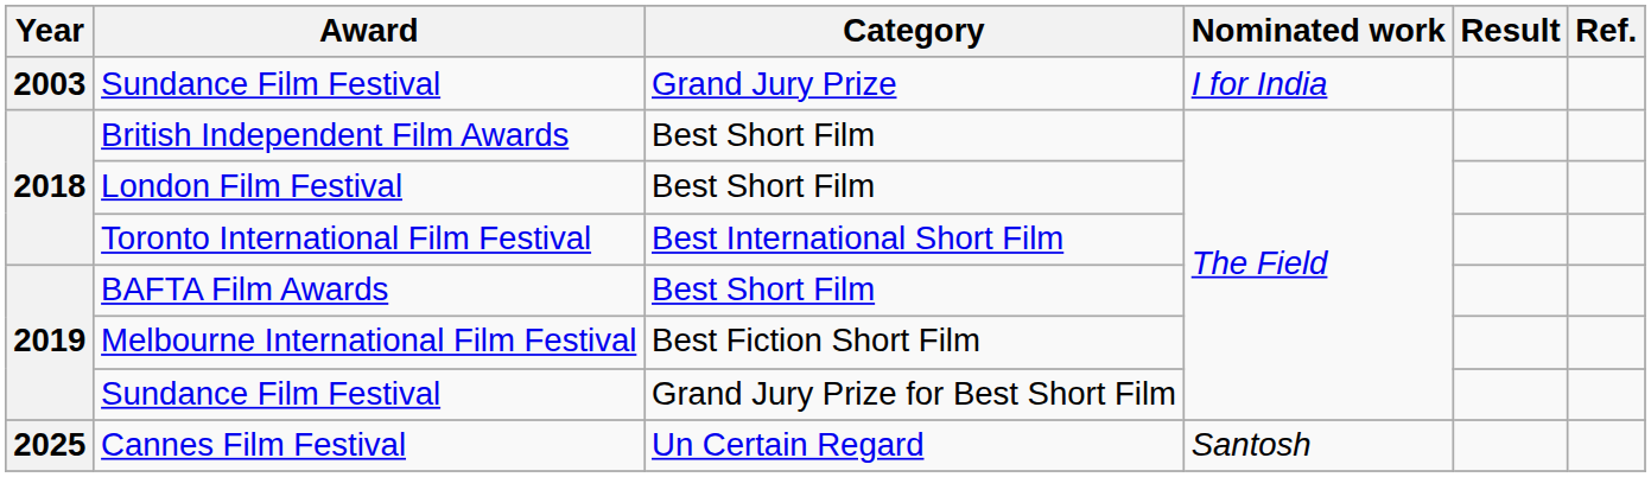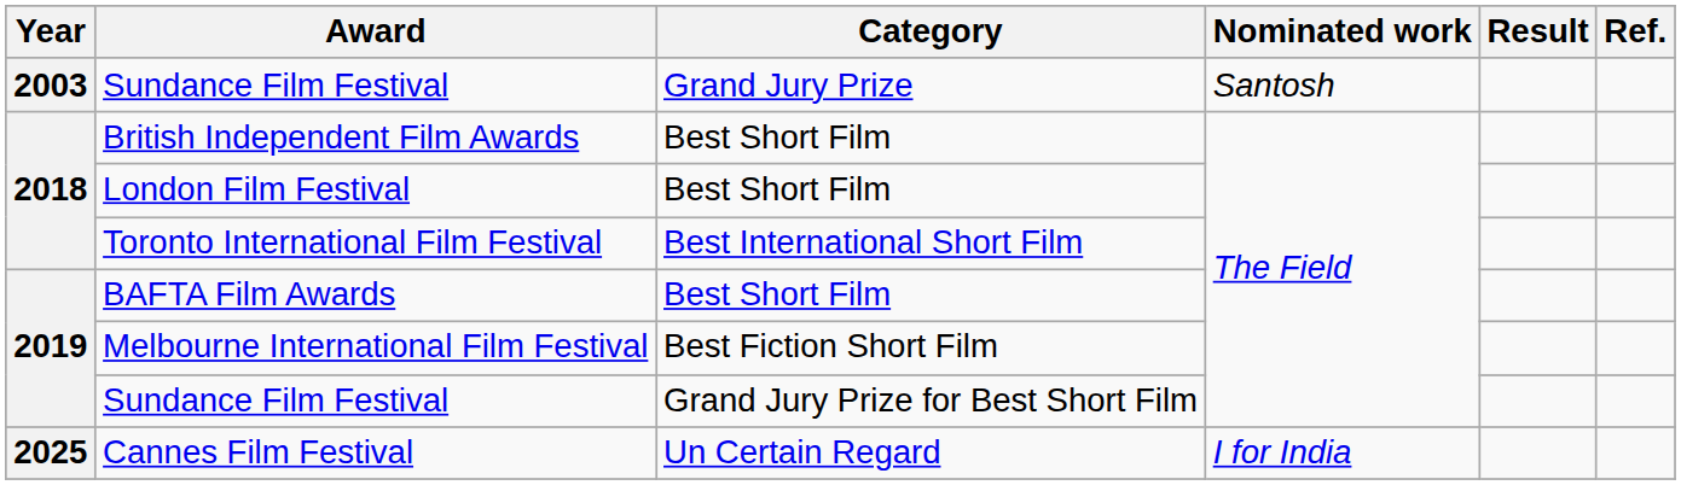Sundance Film Festival / Grand Jury Prize | Nominated work: I for India -> Santosh
Cannes Film Festival | Nominated work: Santosh -> I for India
